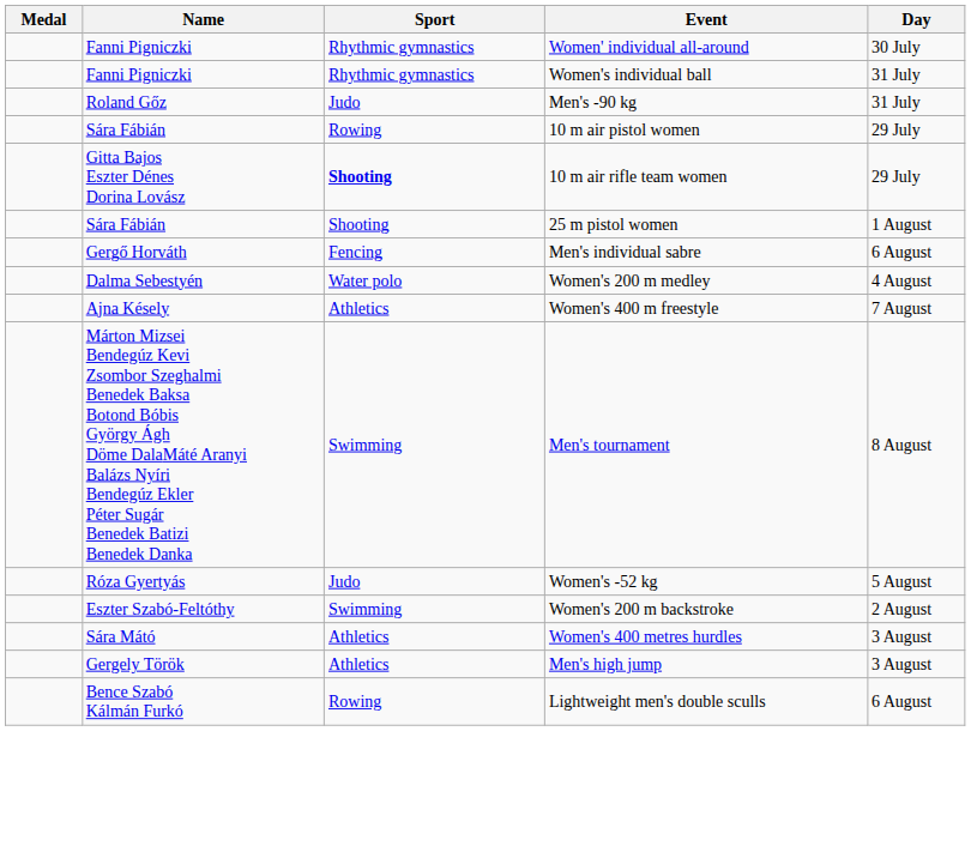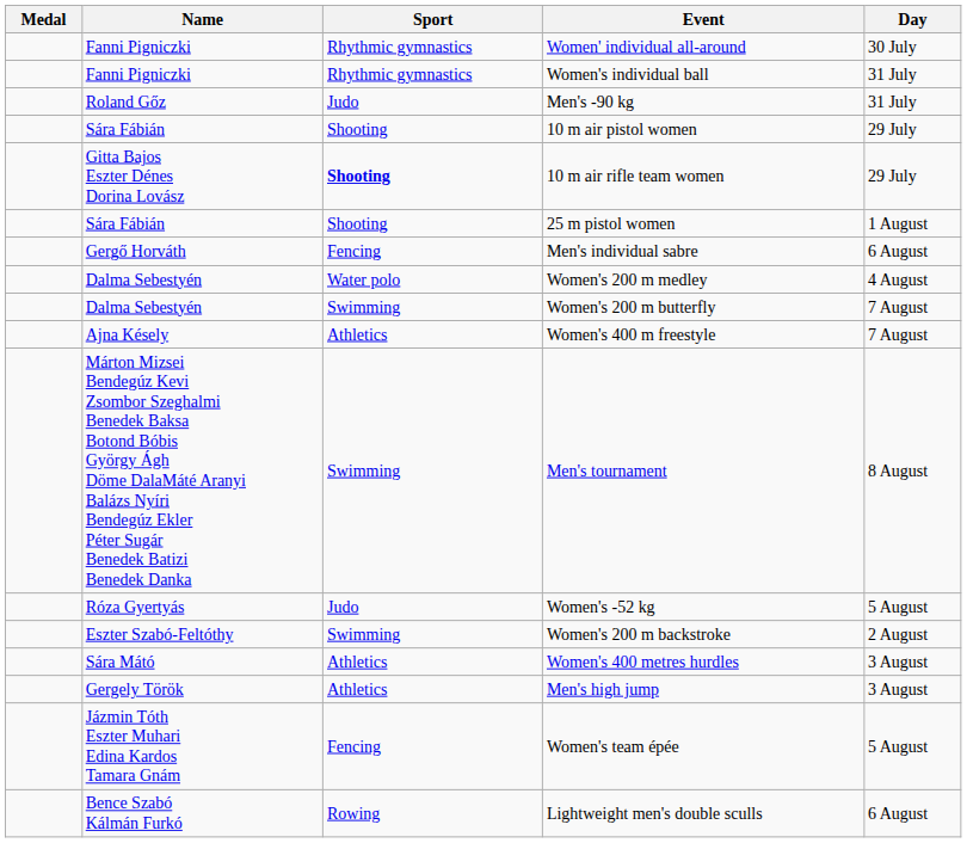10 m air pistol women | Sport: Rowing -> Shooting
+ row: Dalma Sebestyén | Swimming | Women's 200 m butterfly | 7 August
+ row: Jázmin Tóth Eszter Muhari Edina Kardos Tamara Gnám | Fencing | Women's team épée | 5 August
